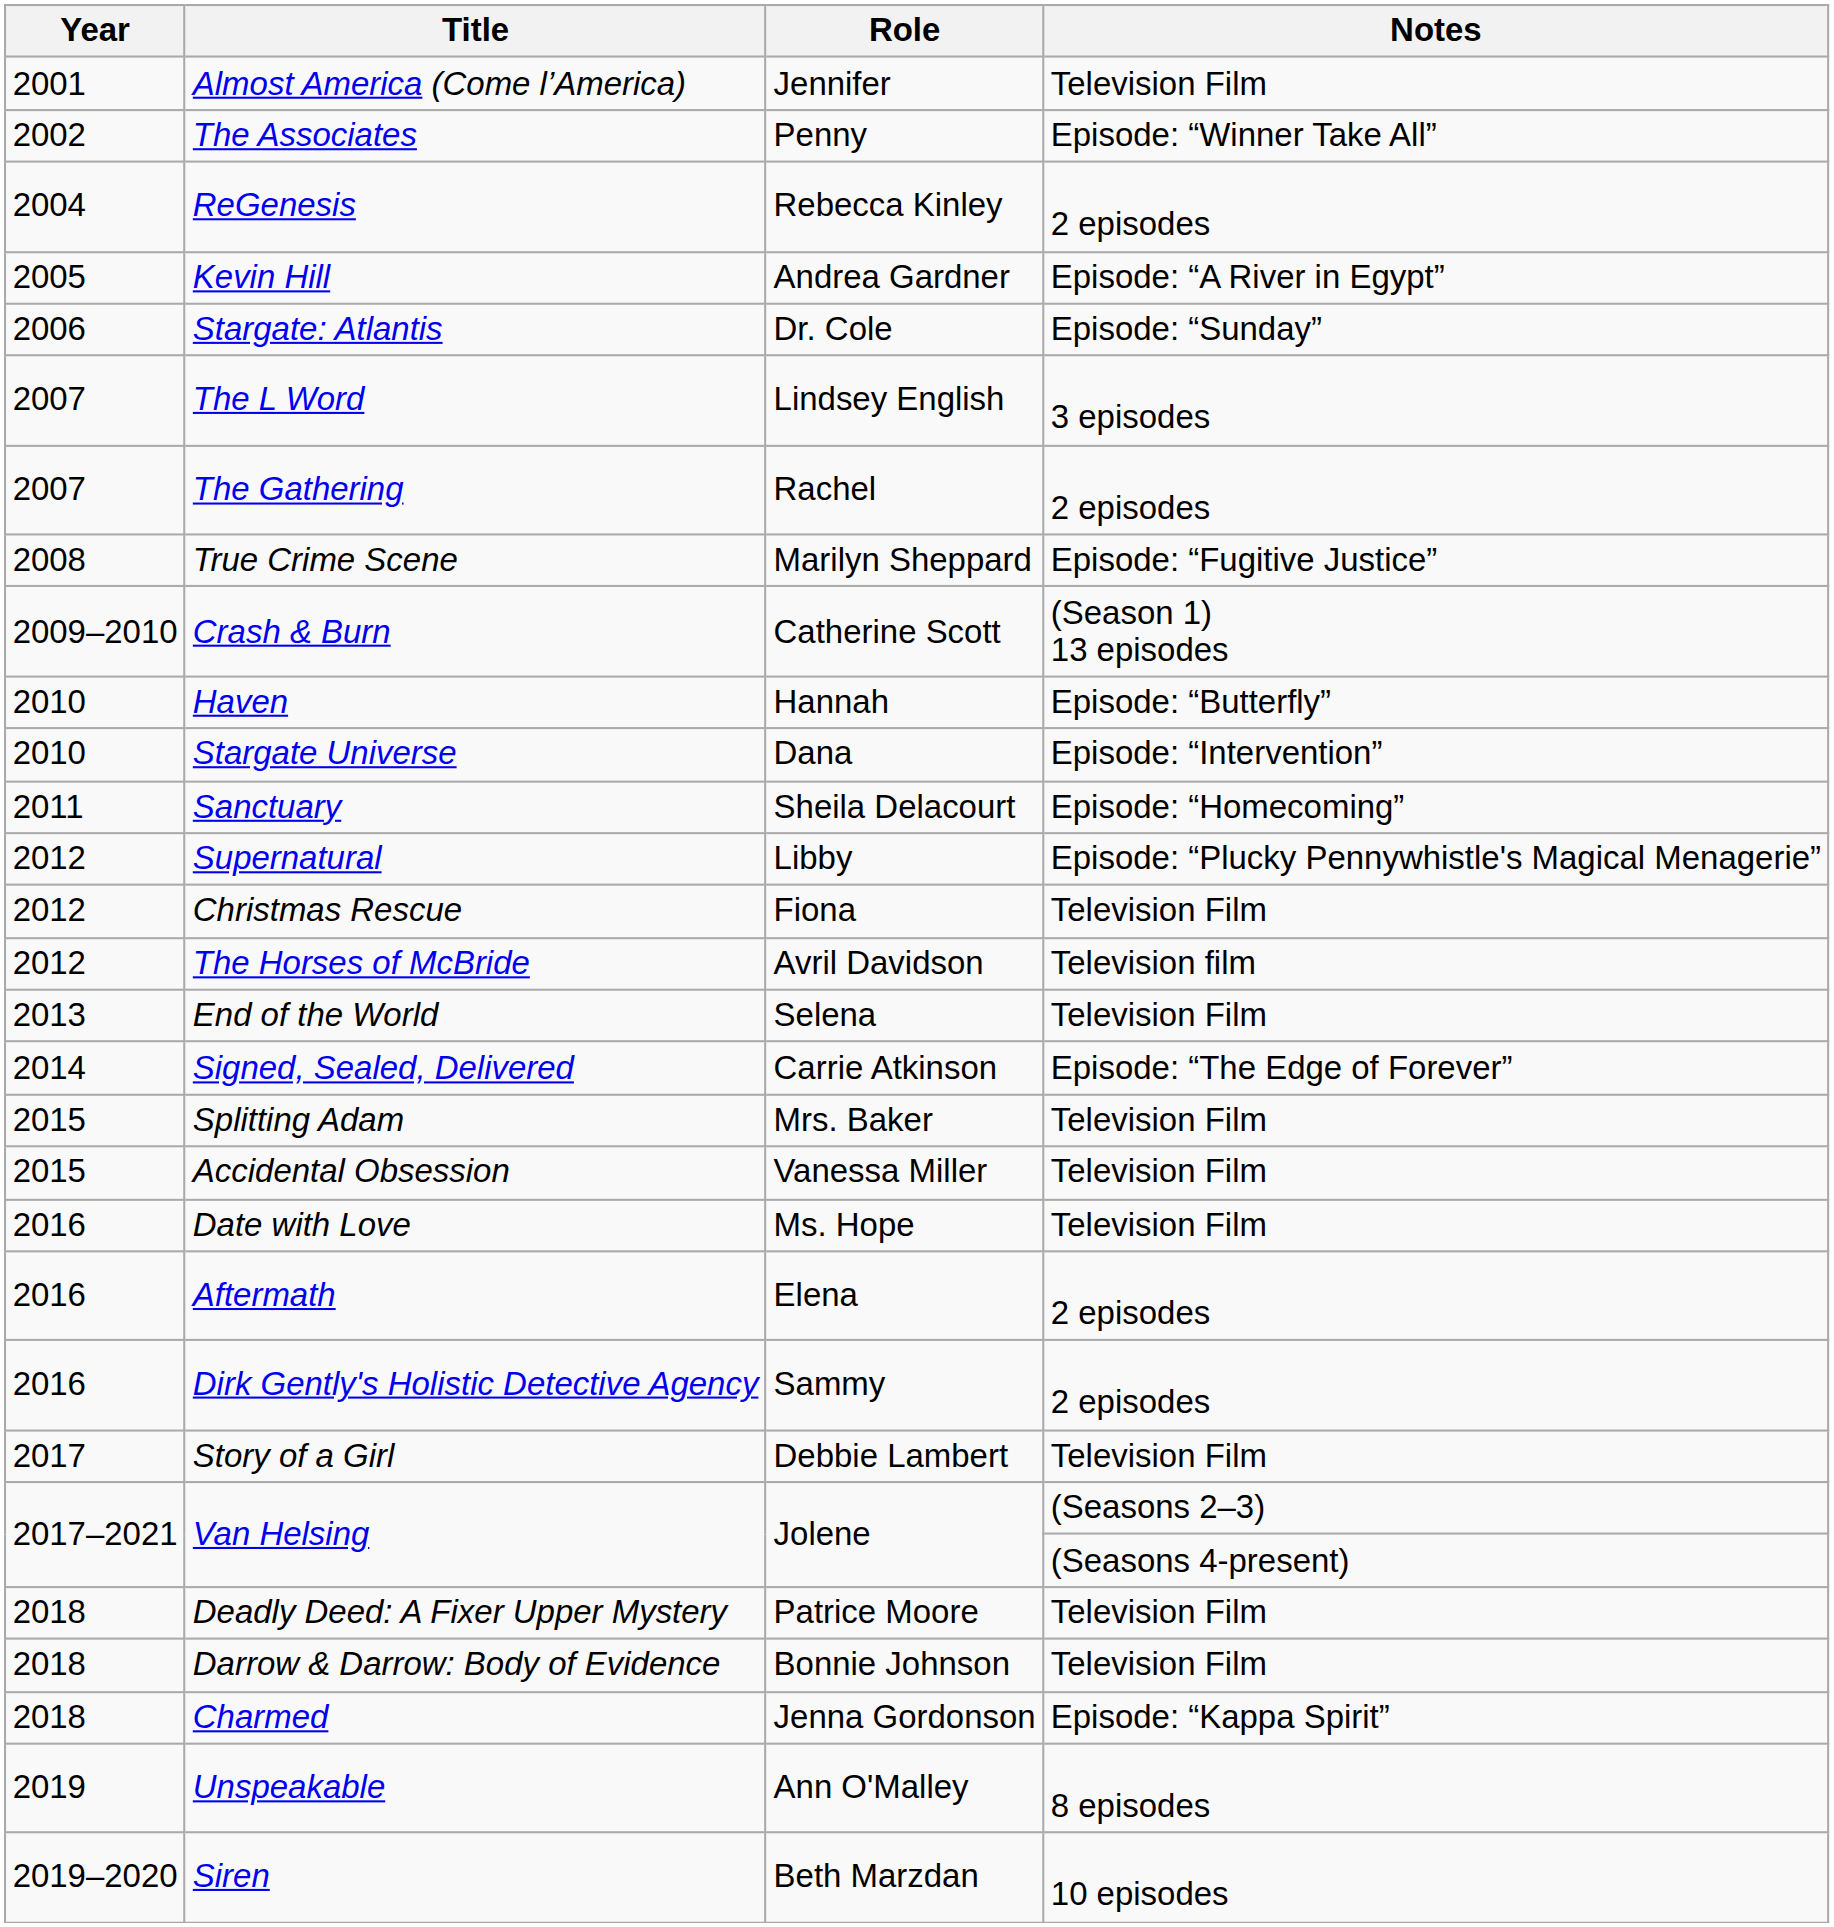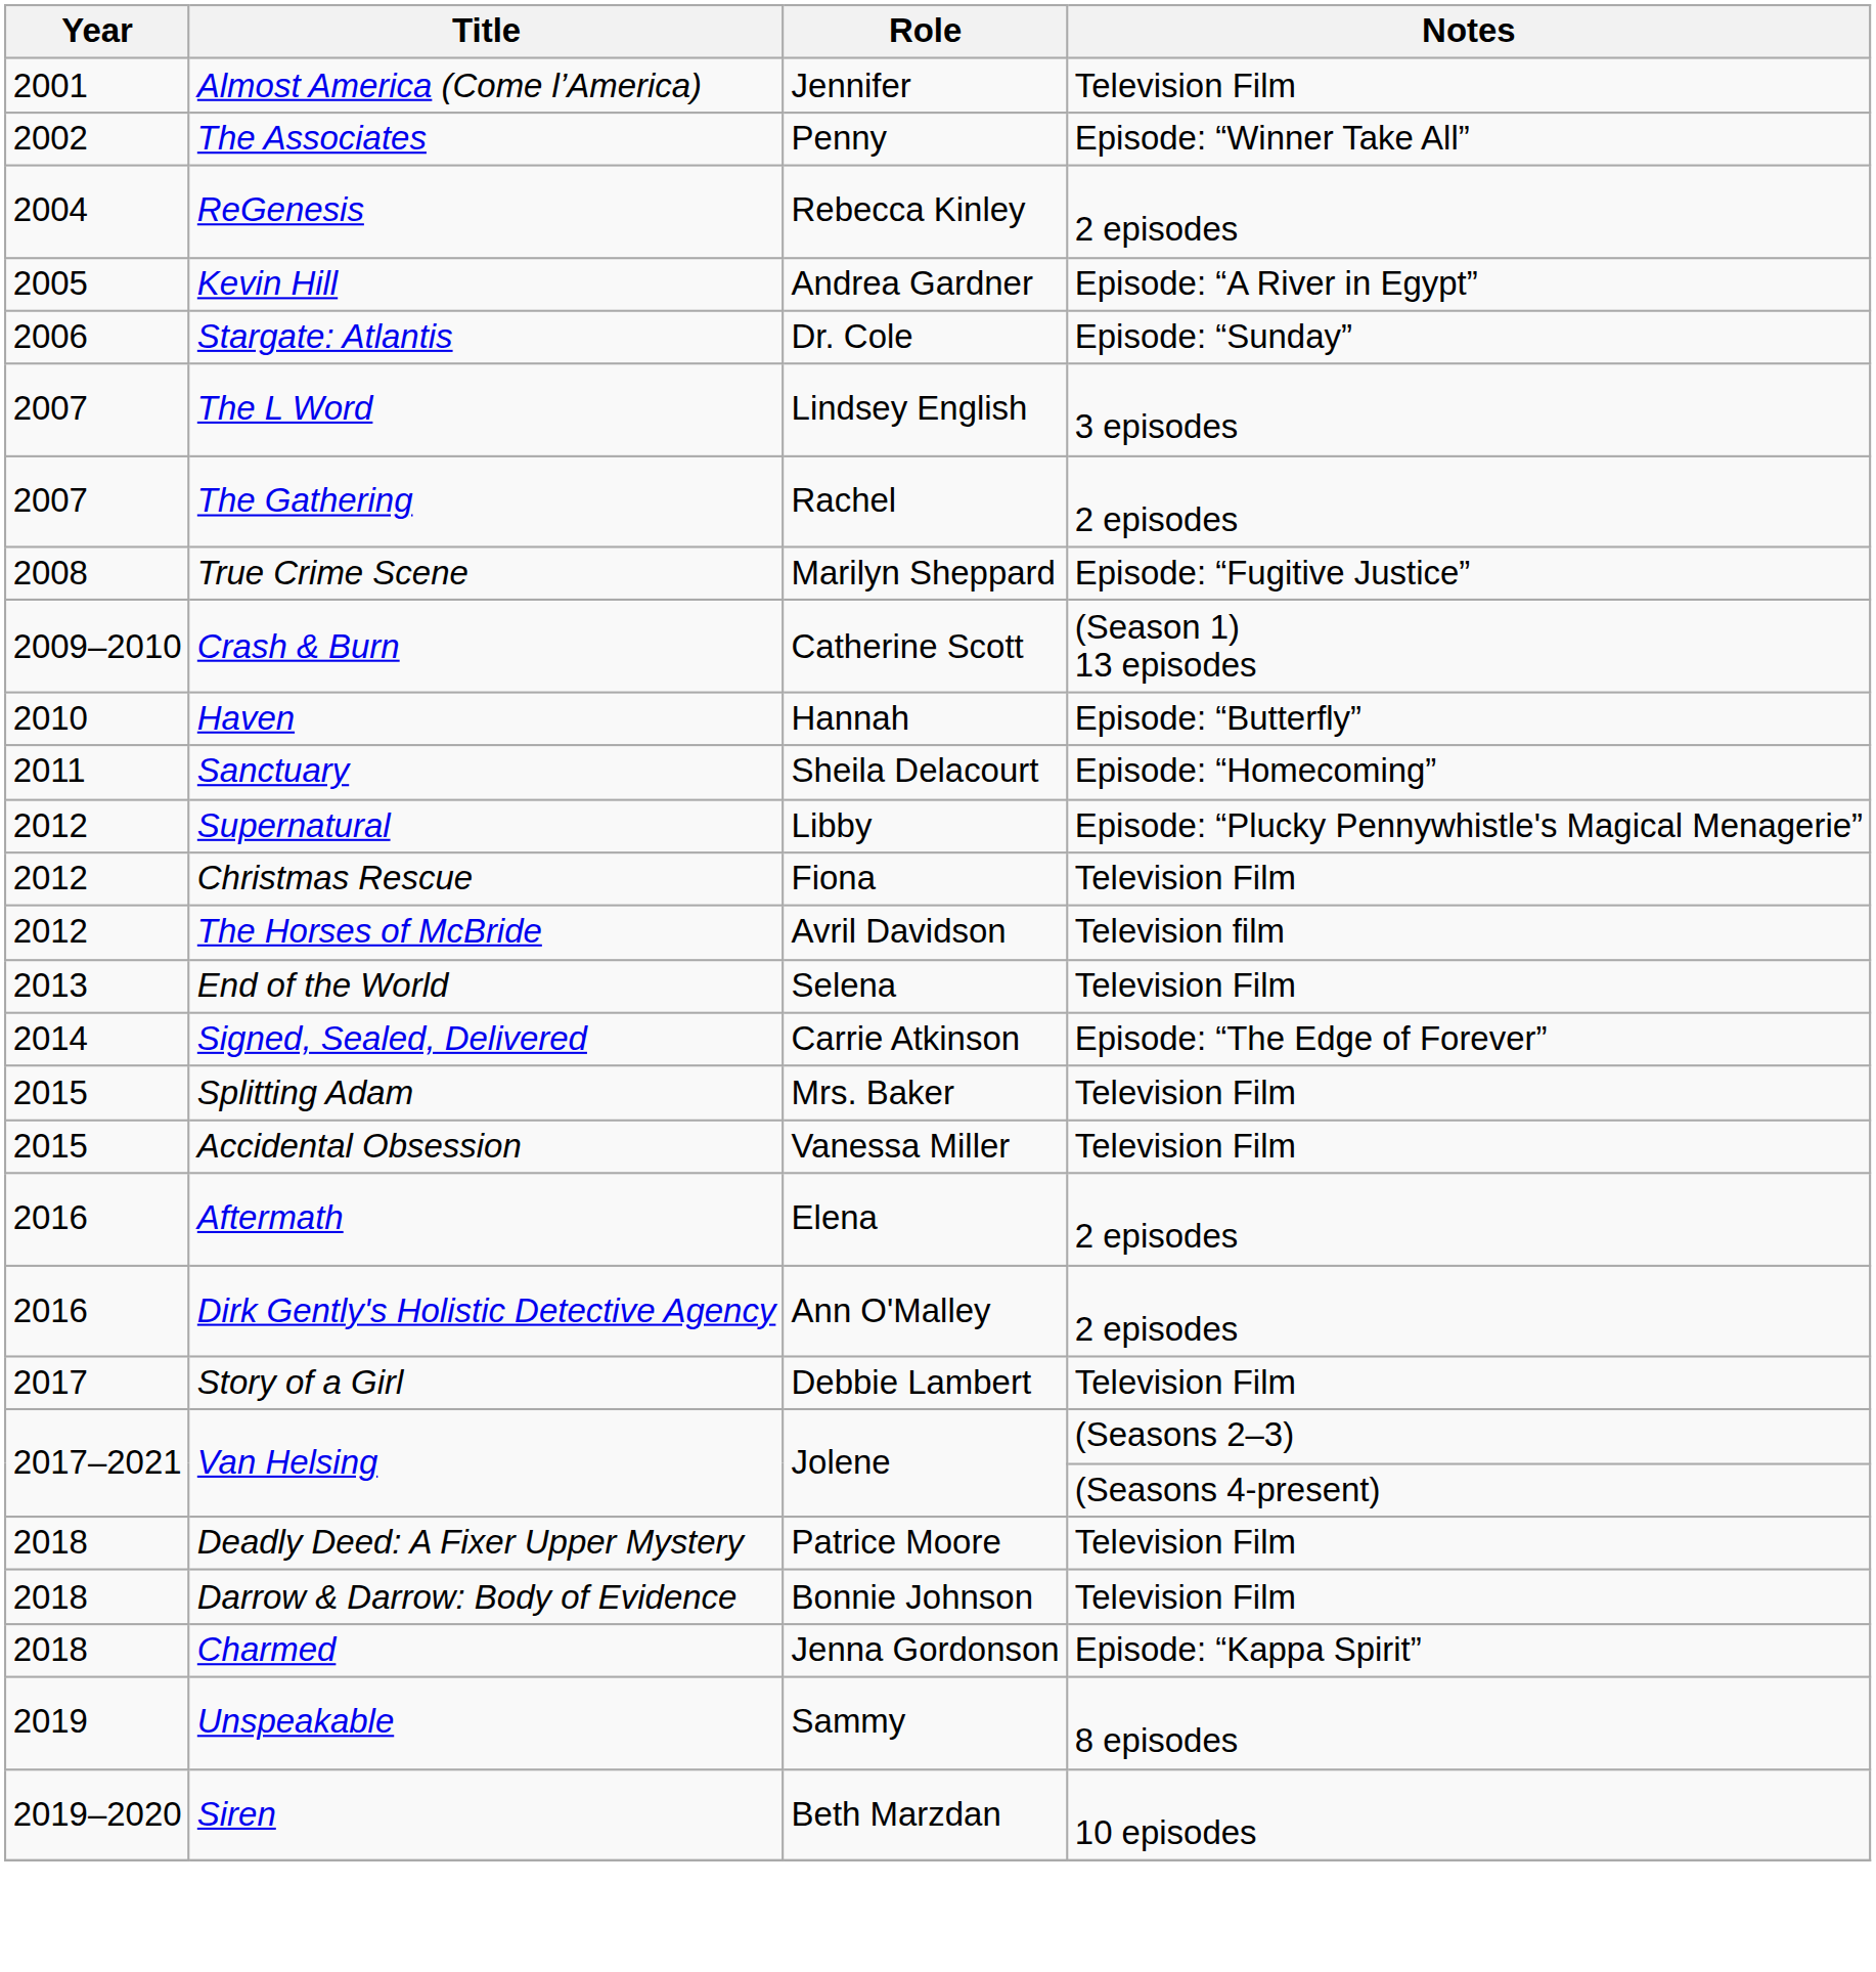- row: 2010 | Stargate Universe | Dana | Episode: “Intervention”
- row: 2016 | Date with Love | Ms. Hope | Television Film
Dirk Gently's Holistic Detective Agency | Role: Sammy -> Ann O'Malley
Unspeakable | Role: Ann O'Malley -> Sammy
